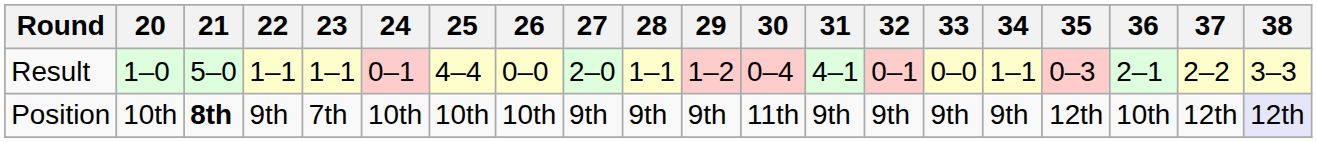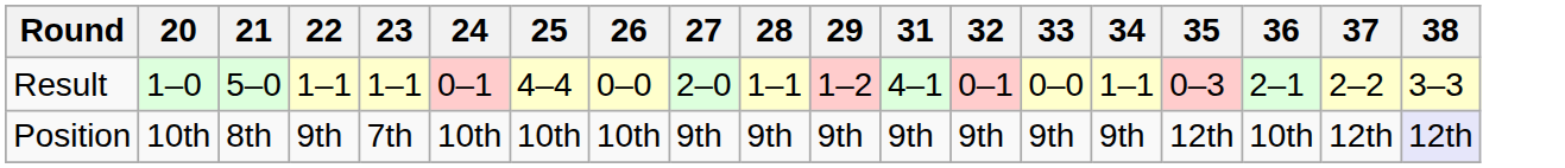- column: 30 | 0–4 | 11th
Position | 21: bold -> normal
